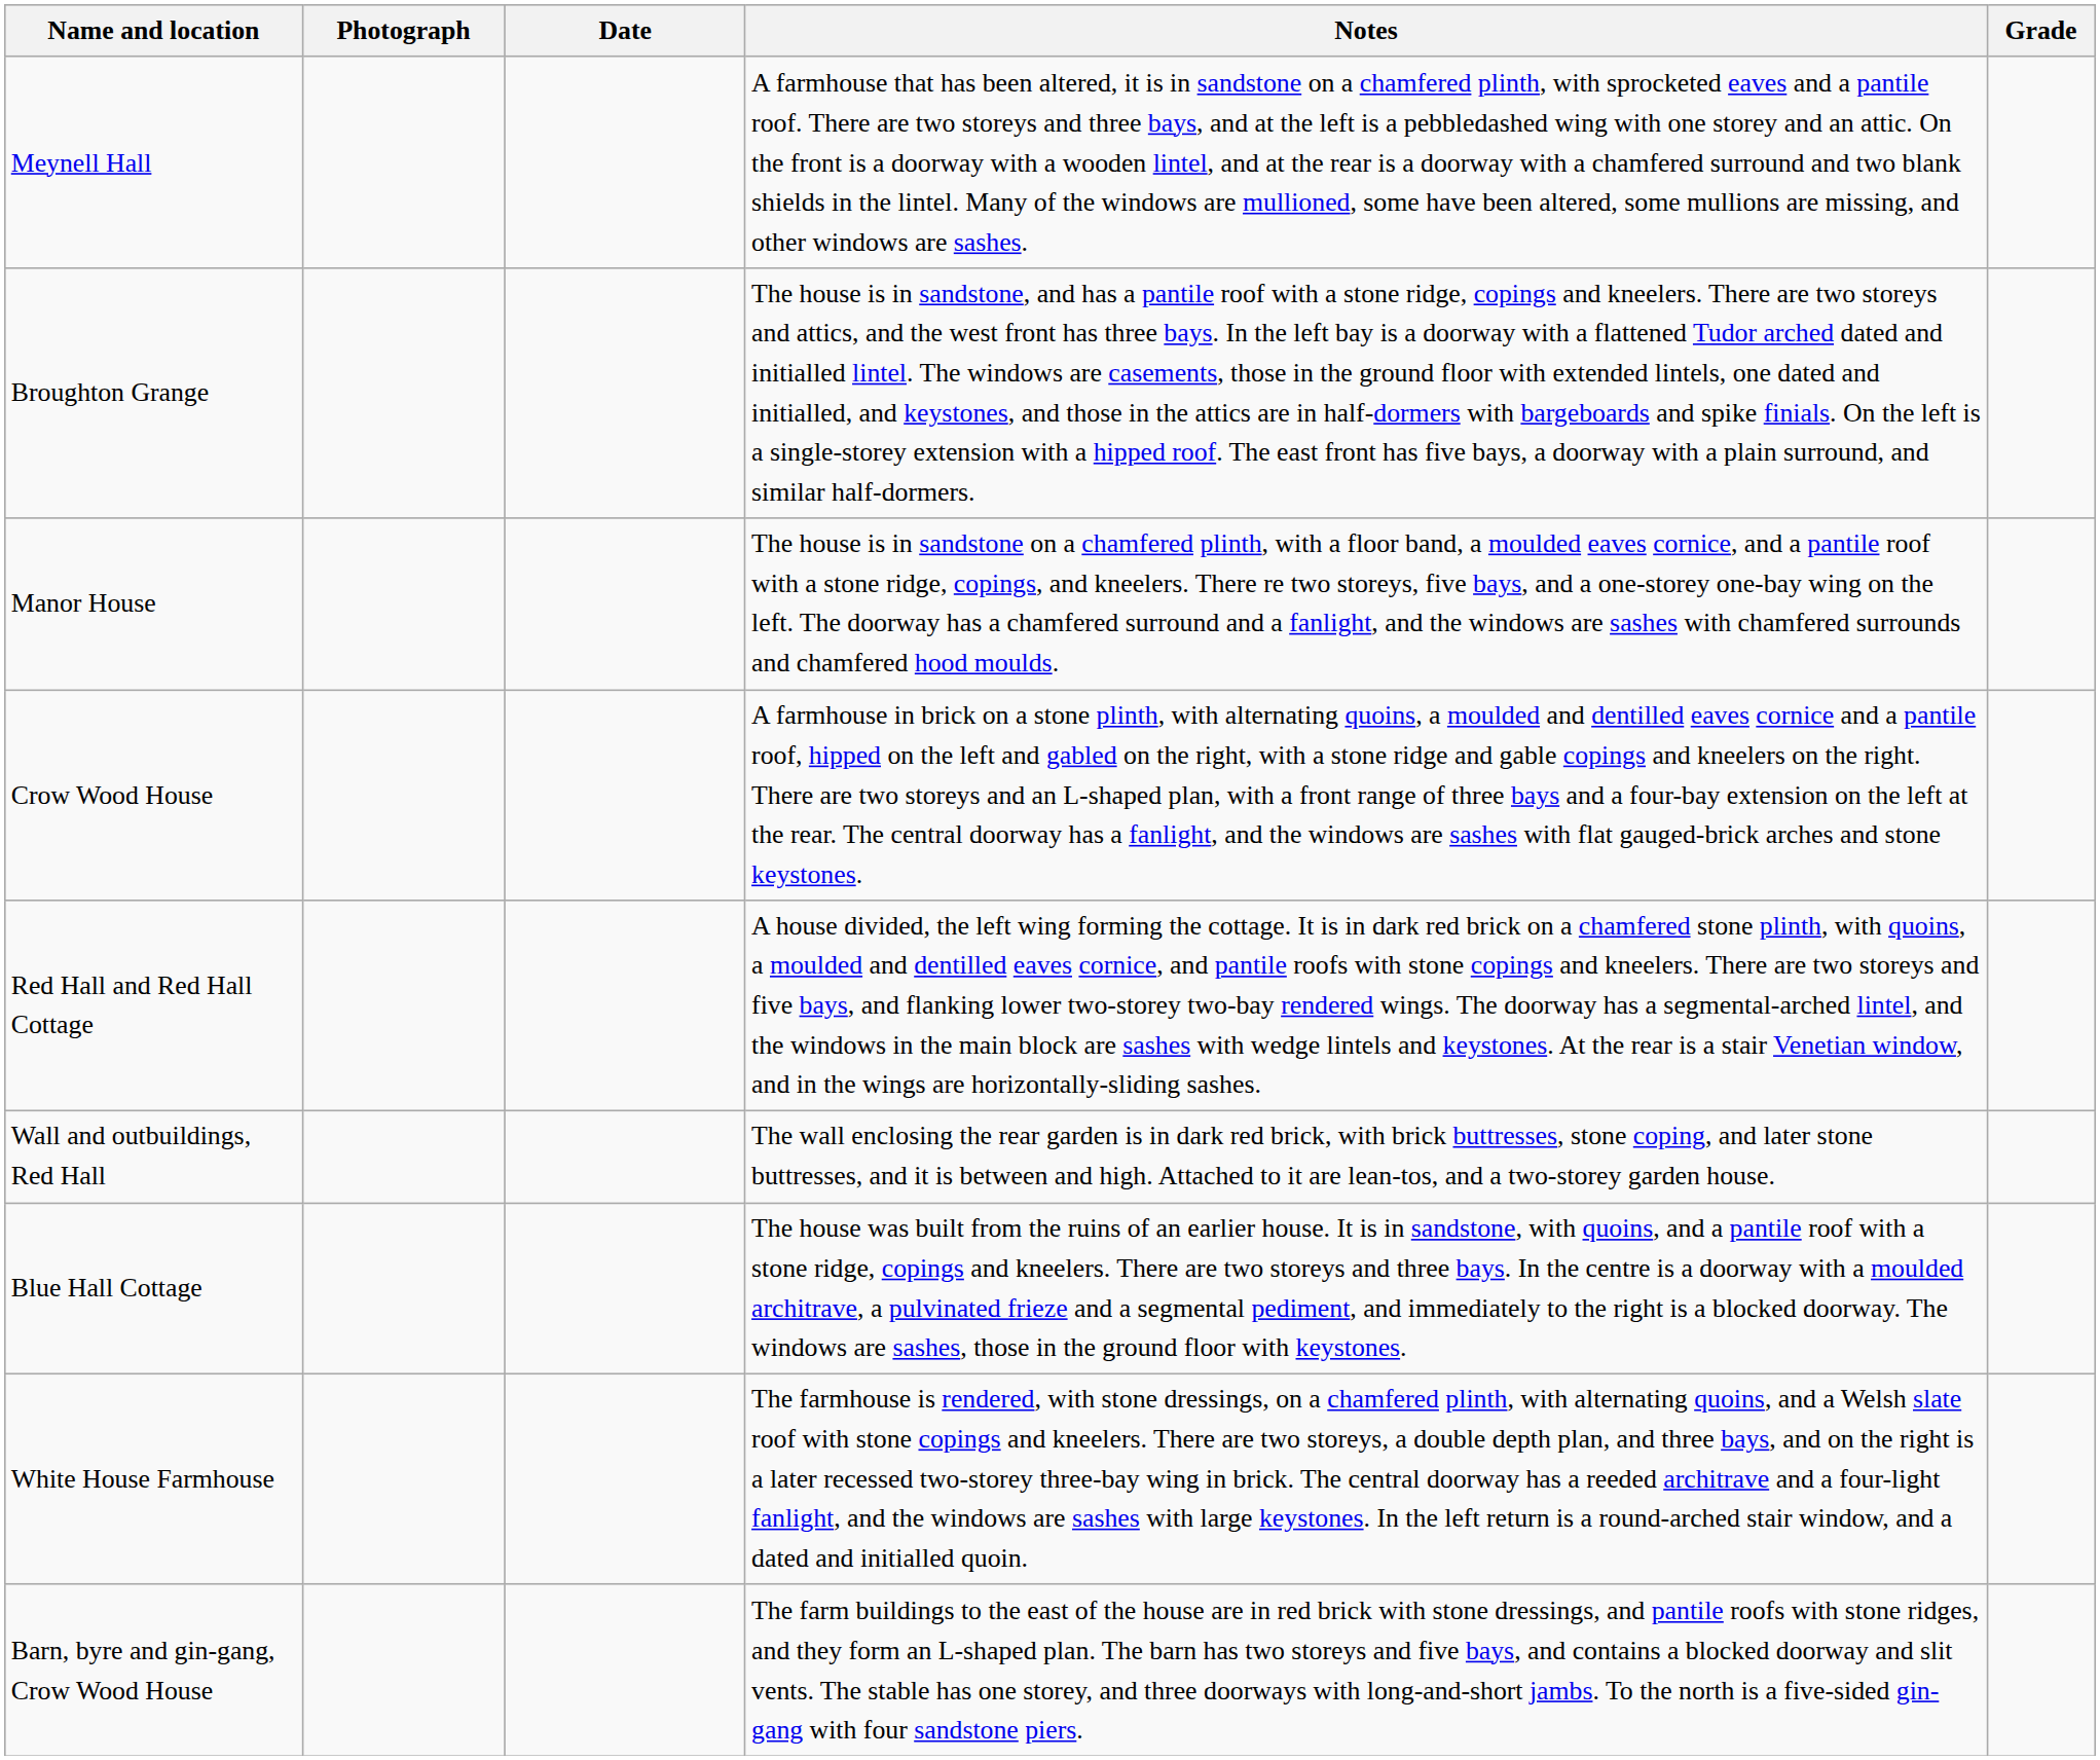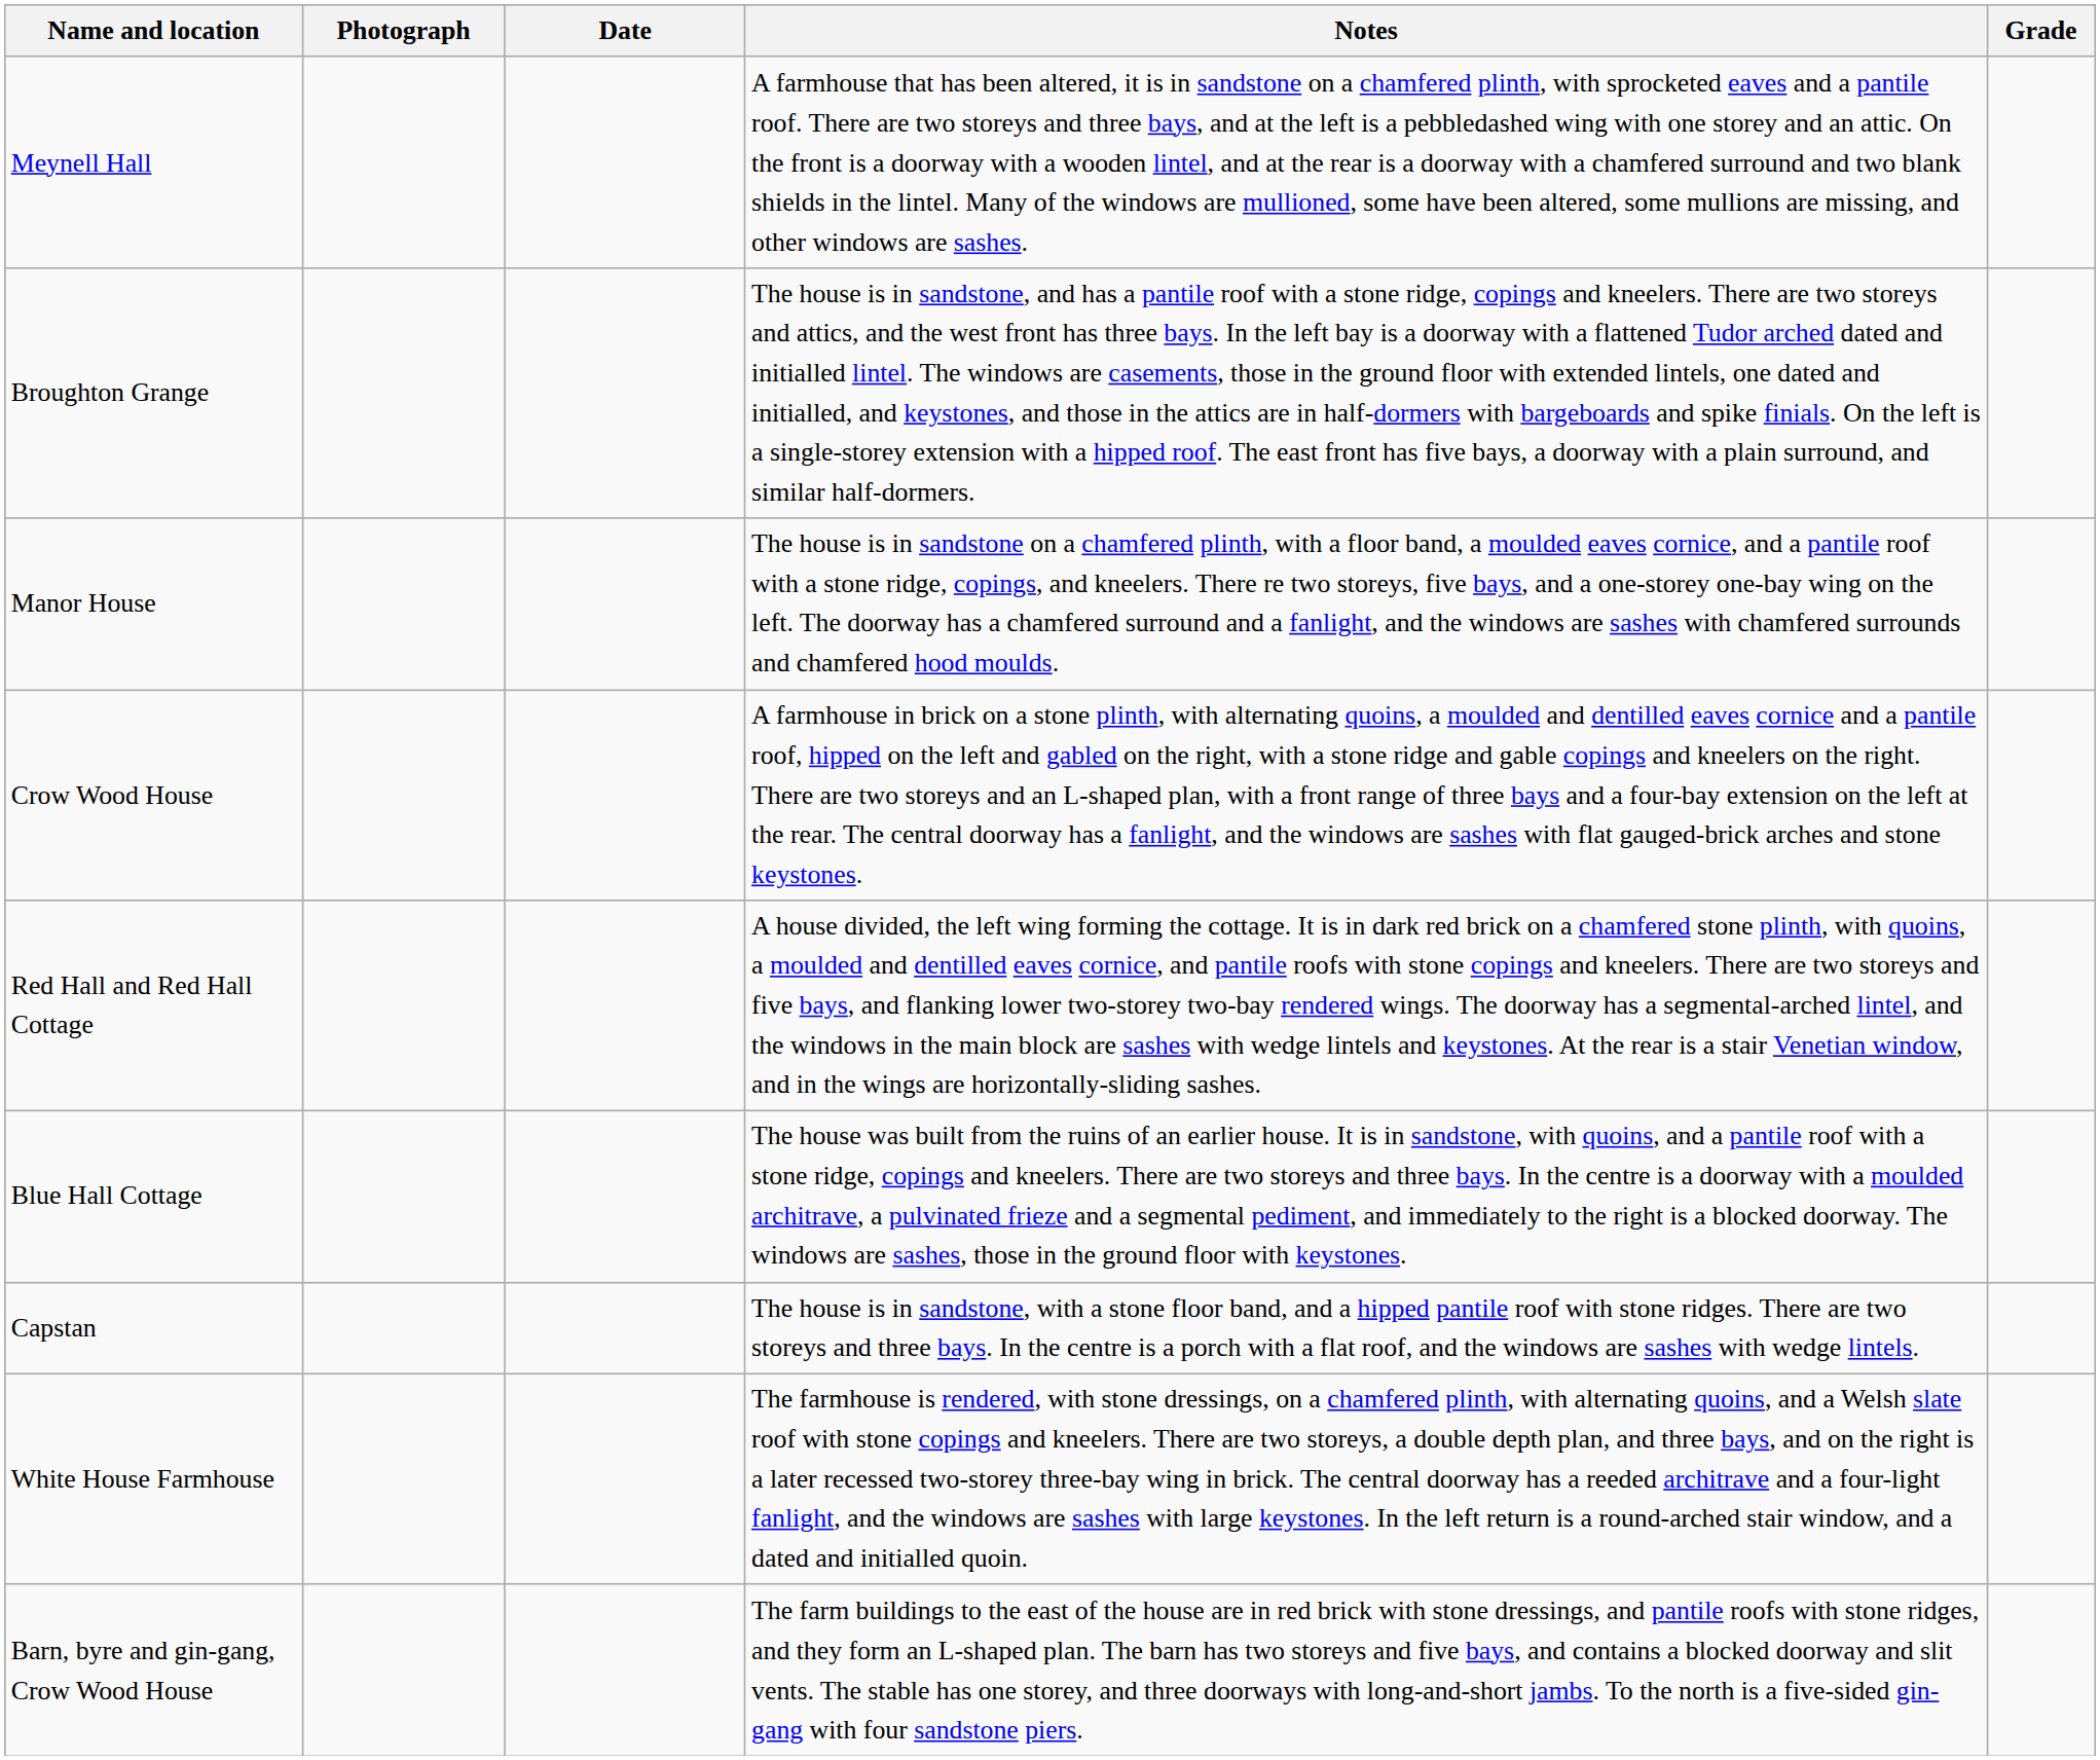- row: Wall and outbuildings, Red Hall | The wall enclosing the rear garden is in dark red brick, with brick buttresses, stone coping, and later stone buttresses, and it is between and high. Attached to it are lean-tos, and a two-storey garden house.
+ row: Capstan | The house is in sandstone, with a stone floor band, and a hipped pantile roof with stone ridges. There are two storeys and three bays. In the centre is a porch with a flat roof, and the windows are sashes with wedge lintels.
